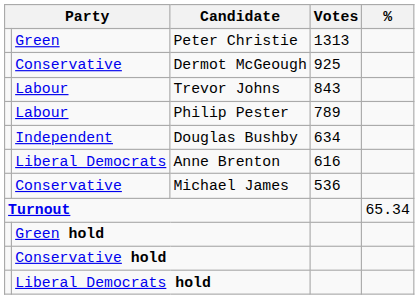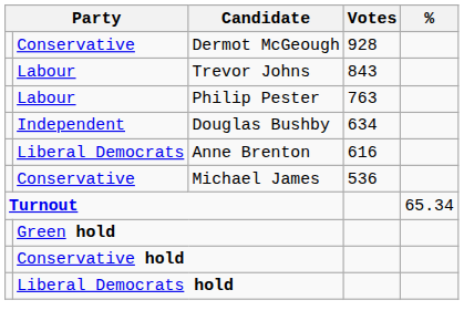- row: Green | Peter Christie | 1313
Dermot McGeough | Votes: 925 -> 928
Philip Pester | Votes: 789 -> 763
